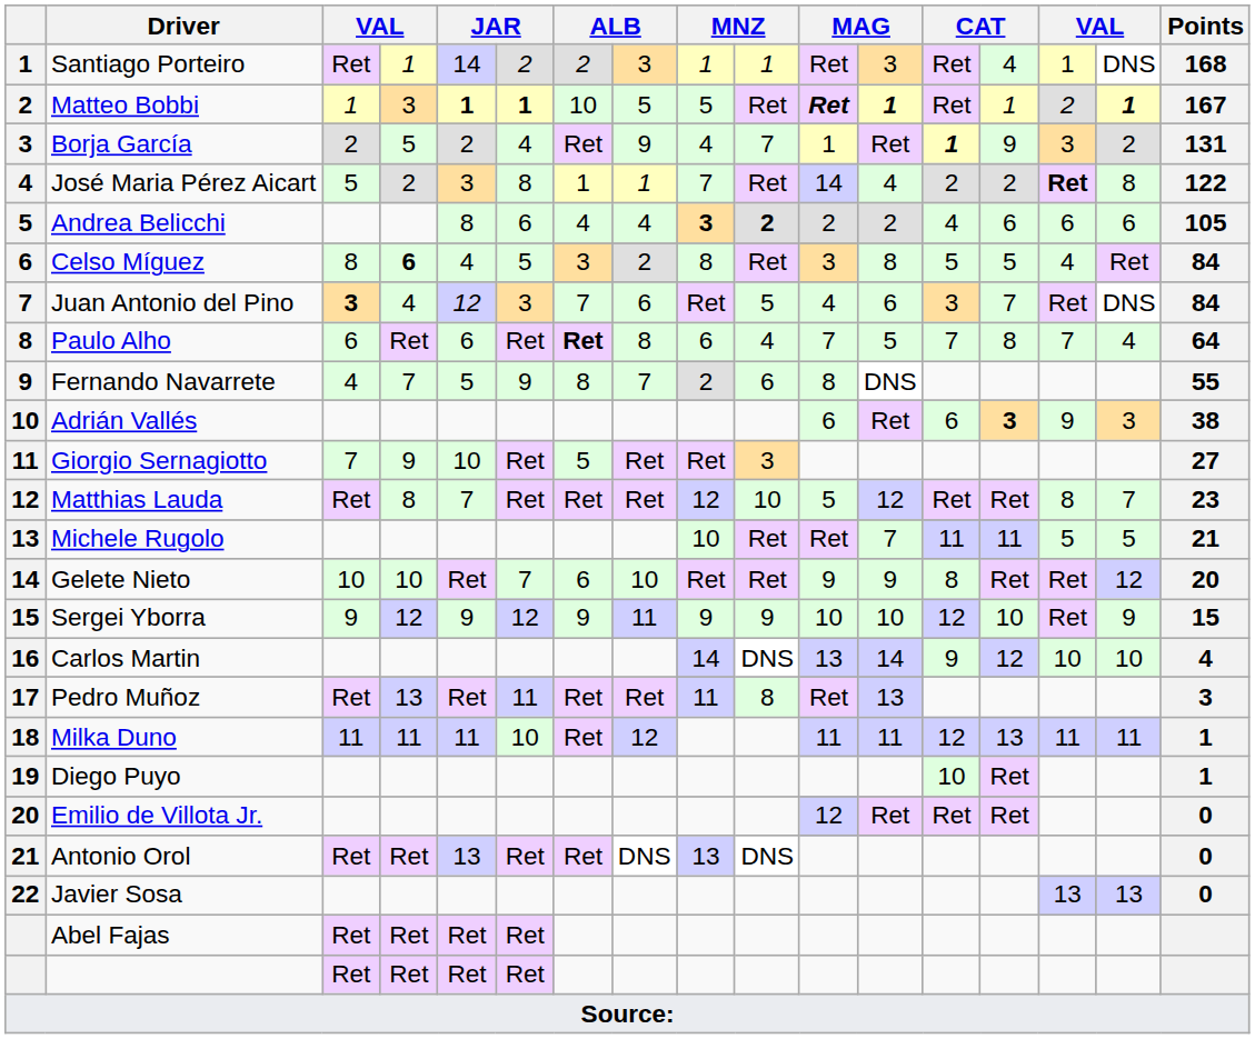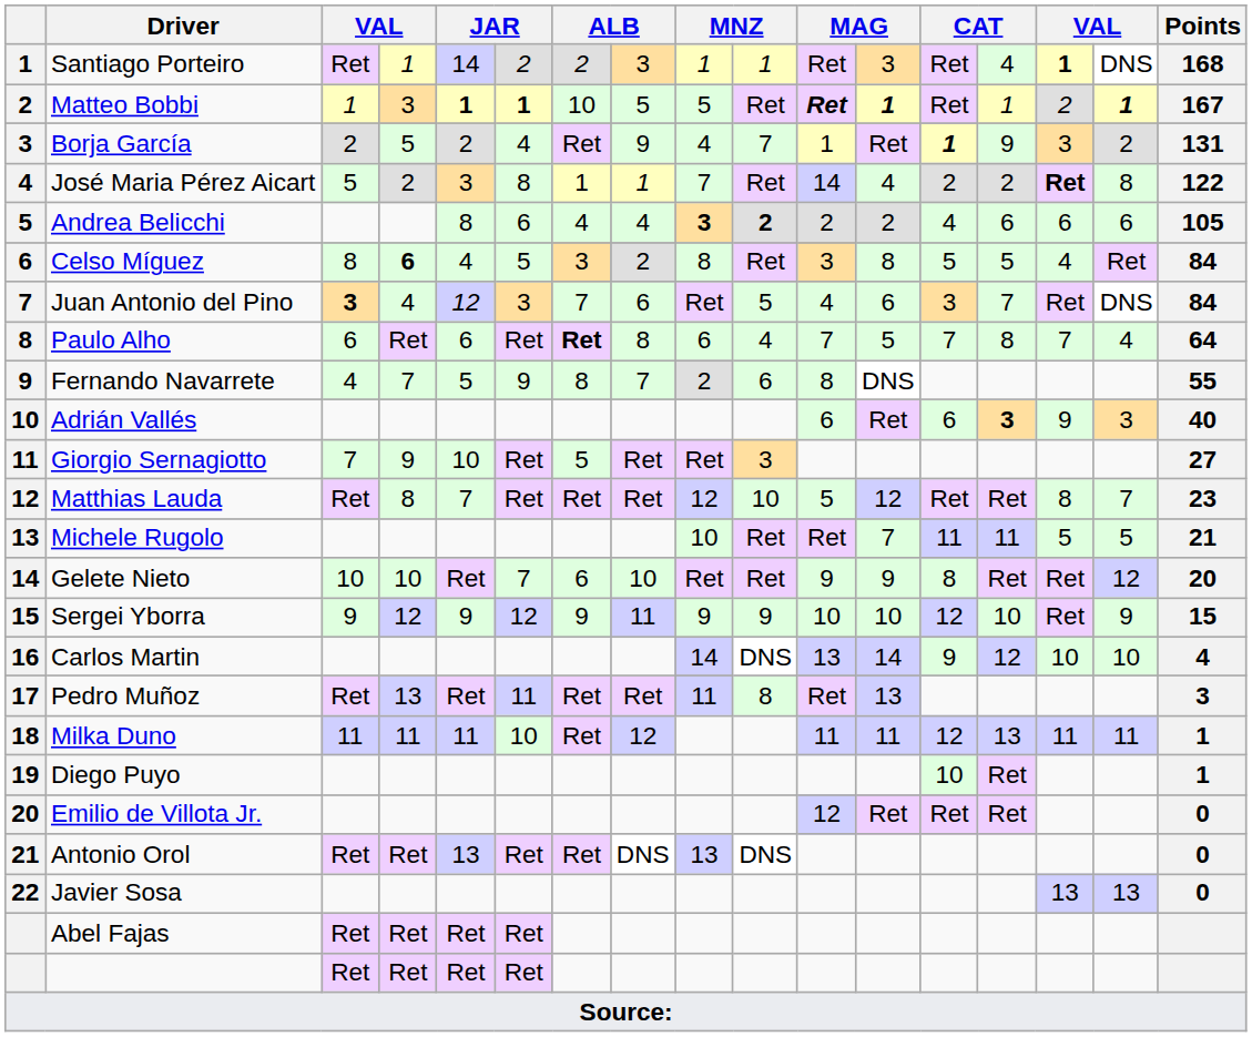Santiago Porteiro | column 15: normal -> bold
Adrián Vallés | Points: 38 -> 40
